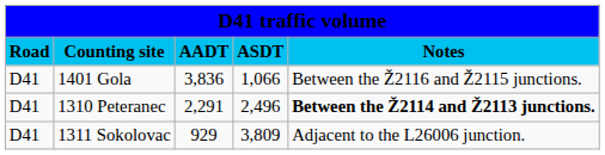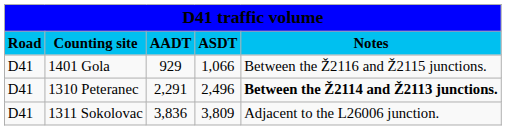1401 Gola | column 3: 3,836 -> 929
1311 Sokolovac | column 3: 929 -> 3,836
